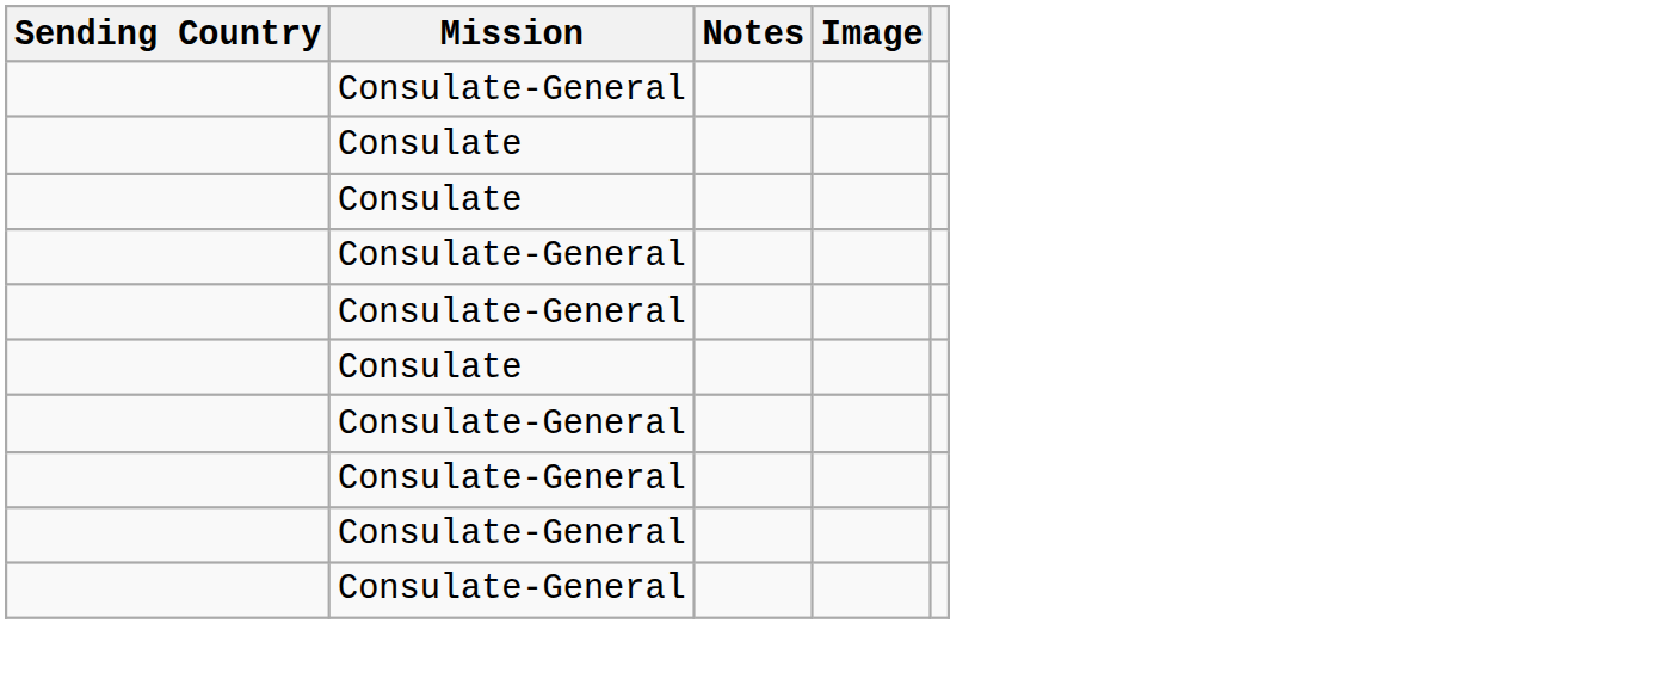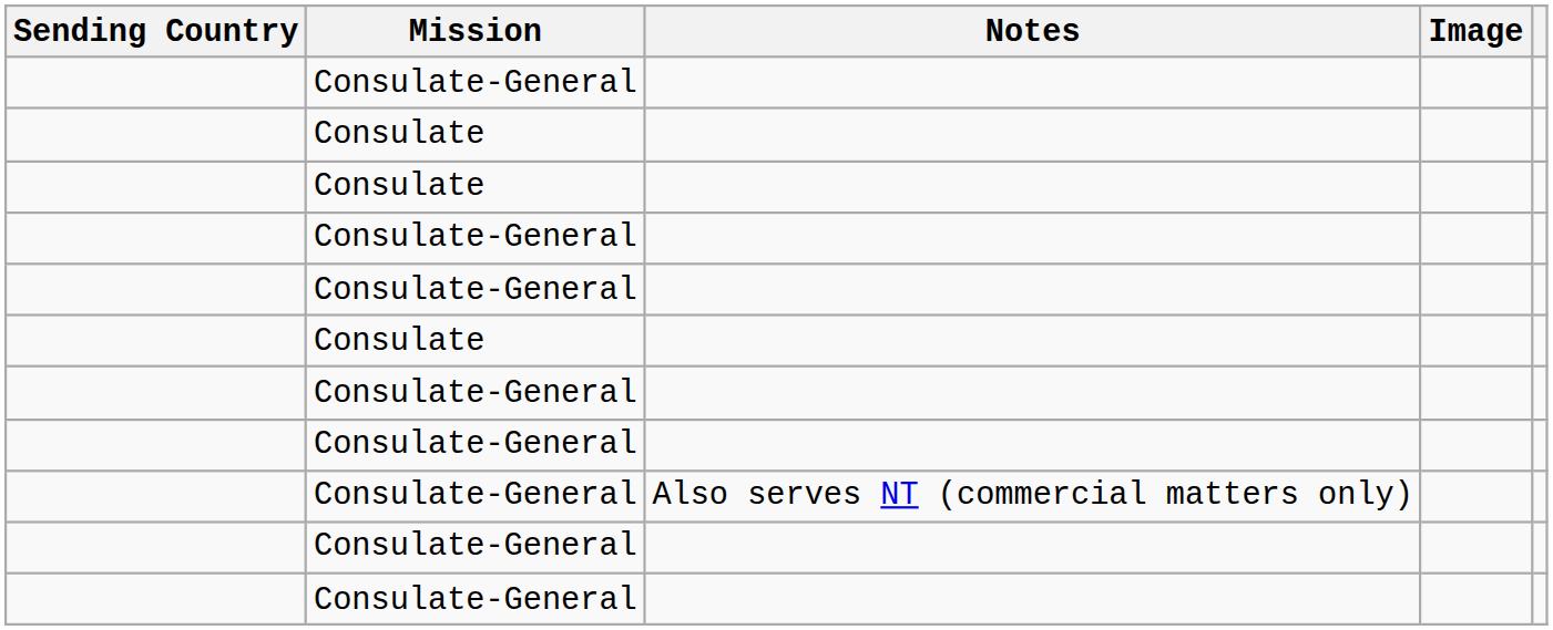+ row: Consulate-General | Also serves NT (commercial matters only)
